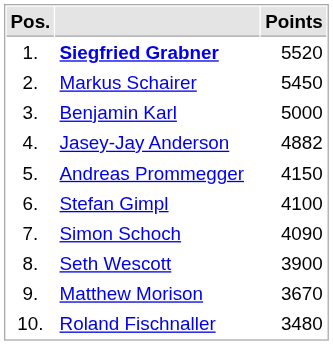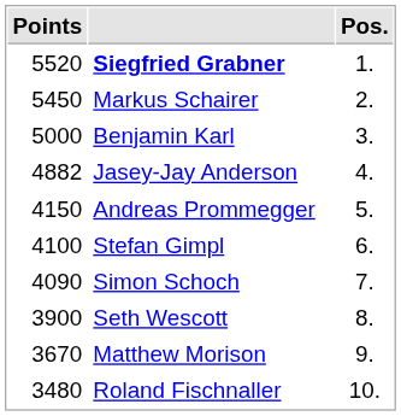columns swapped: Pos. <-> Points
